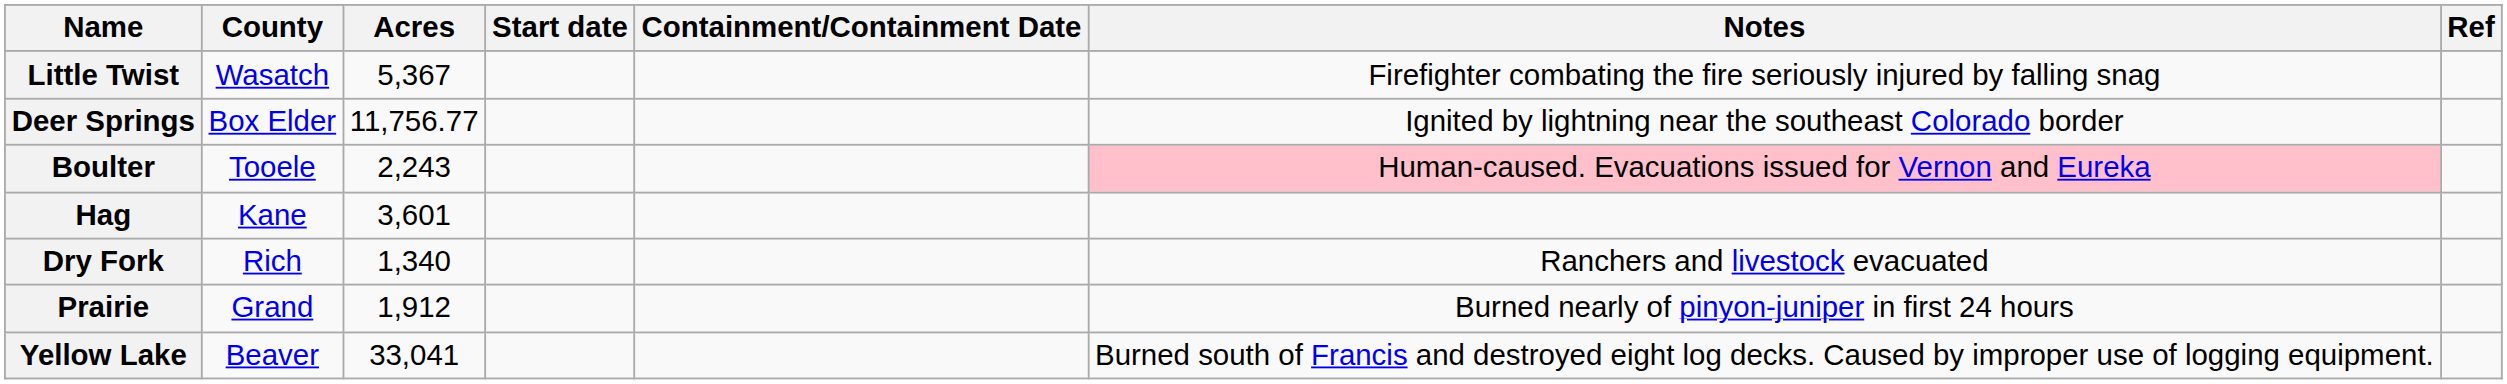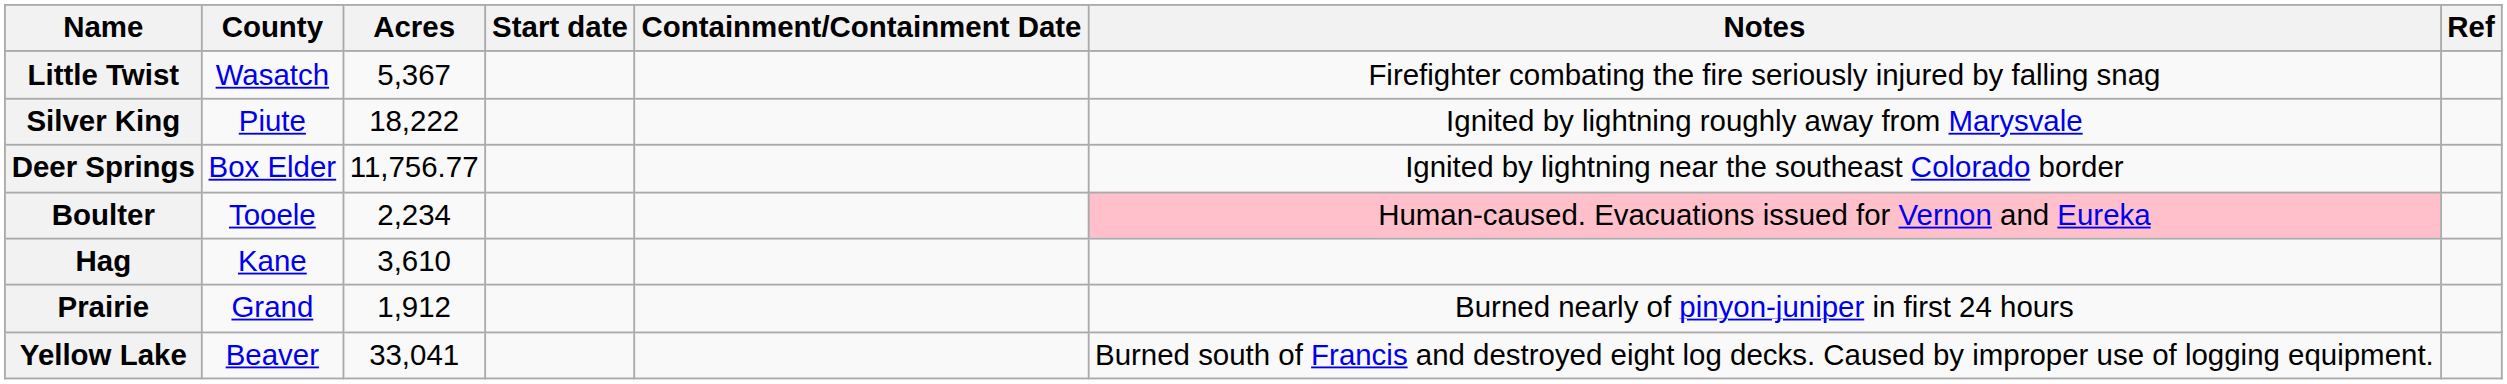+ row: Silver King | Piute | 18,222 | Ignited by lightning roughly away from Marysvale
Boulter | Acres: 2,243 -> 2,234
Hag | Acres: 3,601 -> 3,610
- row: Dry Fork | Rich | 1,340 | Ranchers and livestock evacuated
